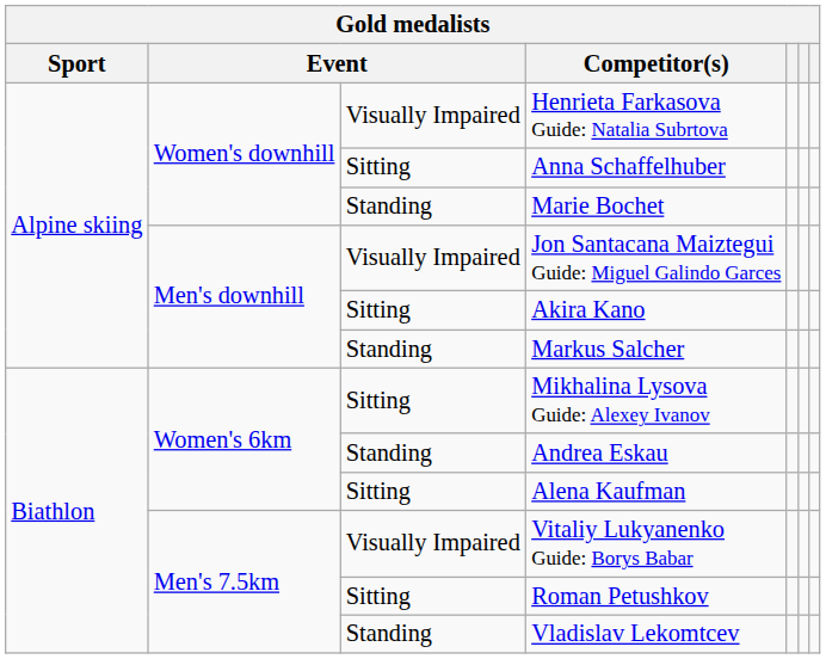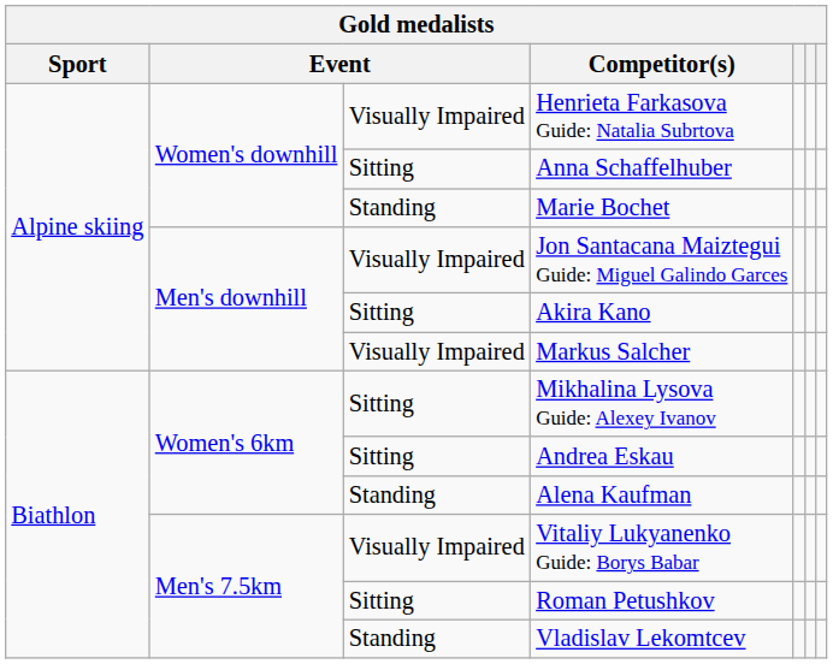Markus Salcher | column 3: Standing -> Visually Impaired
Andrea Eskau | column 3: Standing -> Sitting
Alena Kaufman | column 3: Sitting -> Standing
